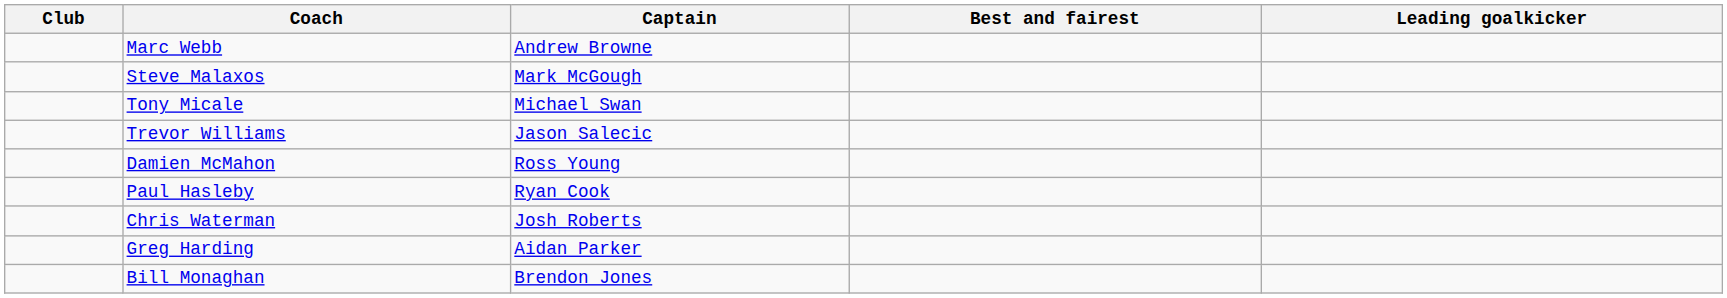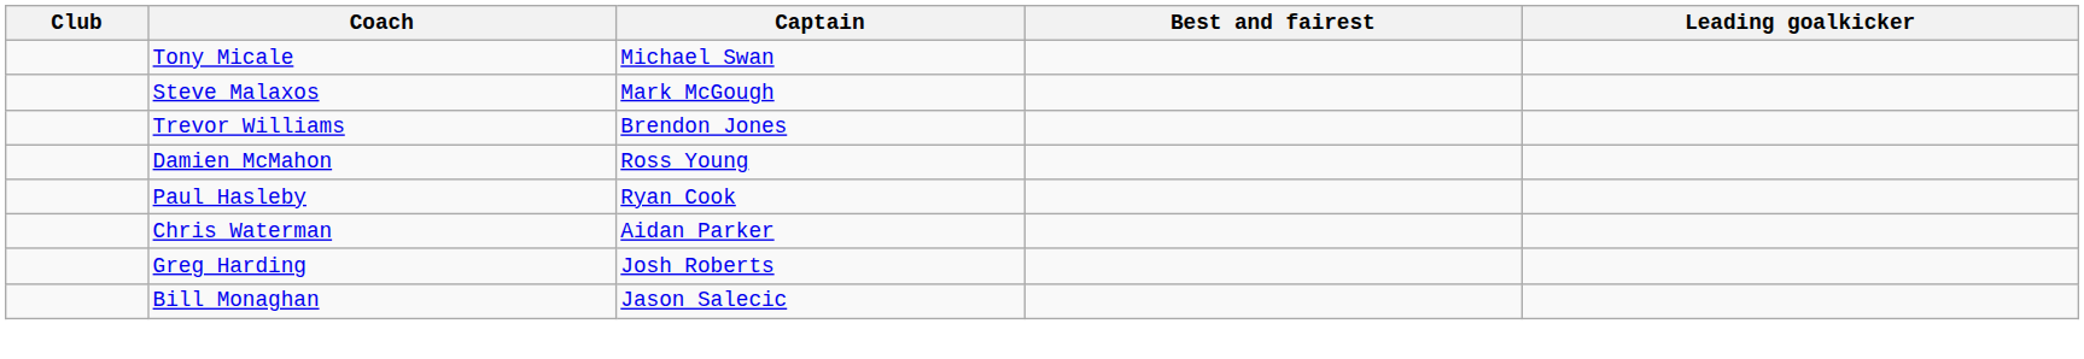- row: Marc Webb | Andrew Browne
rows swapped: Steve Malaxos <-> Tony Micale
Trevor Williams | Captain: Jason Salecic -> Brendon Jones
Chris Waterman | Captain: Josh Roberts -> Aidan Parker
Greg Harding | Captain: Aidan Parker -> Josh Roberts
Bill Monaghan | Captain: Brendon Jones -> Jason Salecic
